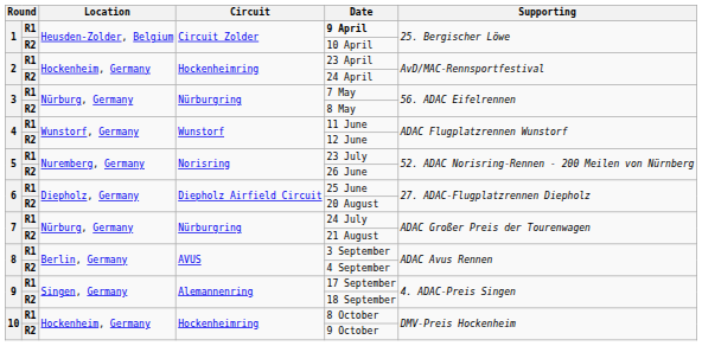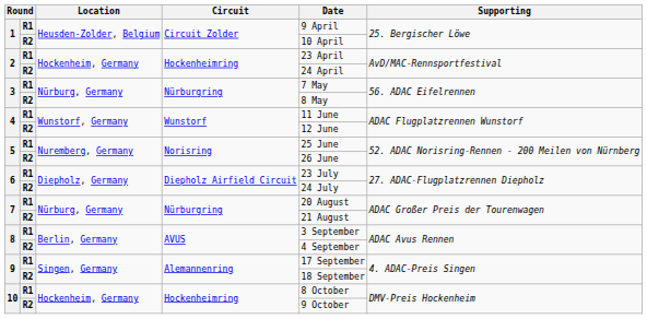1 / R1 | Date: bold -> normal
5 / R1 | Date: 23 July -> 25 June
6 / R1 | Date: 25 June -> 23 July
6 / R2 | Date: 20 August -> 24 July
7 / R1 | Date: 24 July -> 20 August
